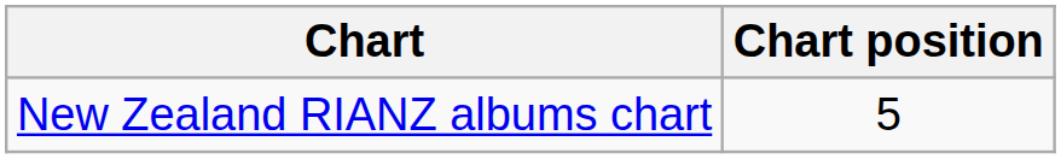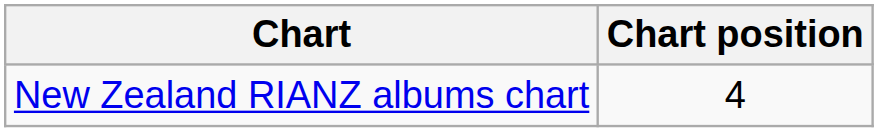New Zealand RIANZ albums chart | Chart position: 5 -> 4
